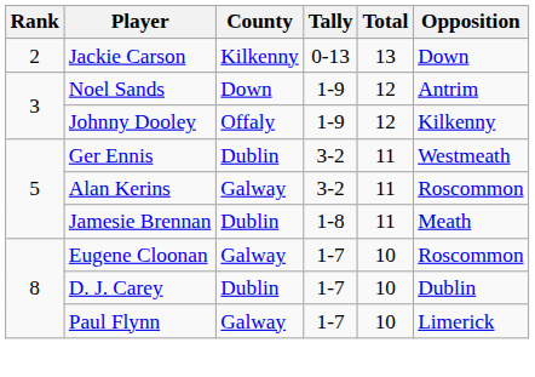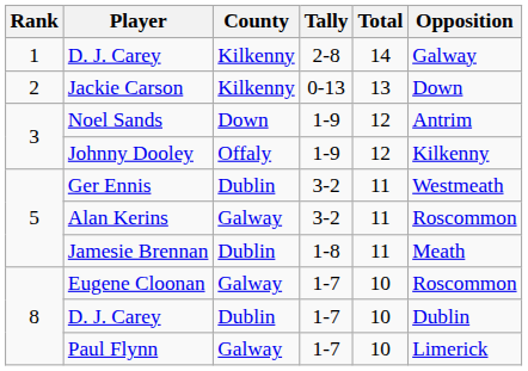+ row: 1 | D. J. Carey | Kilkenny | 2-8 | 14 | Galway
